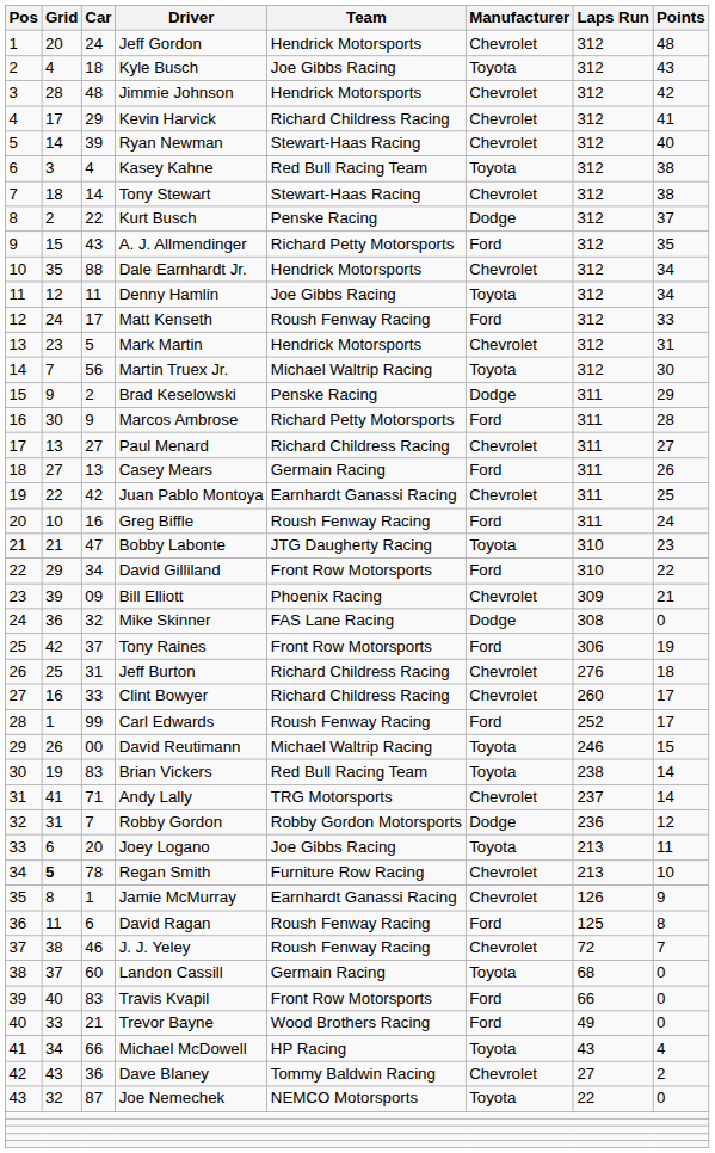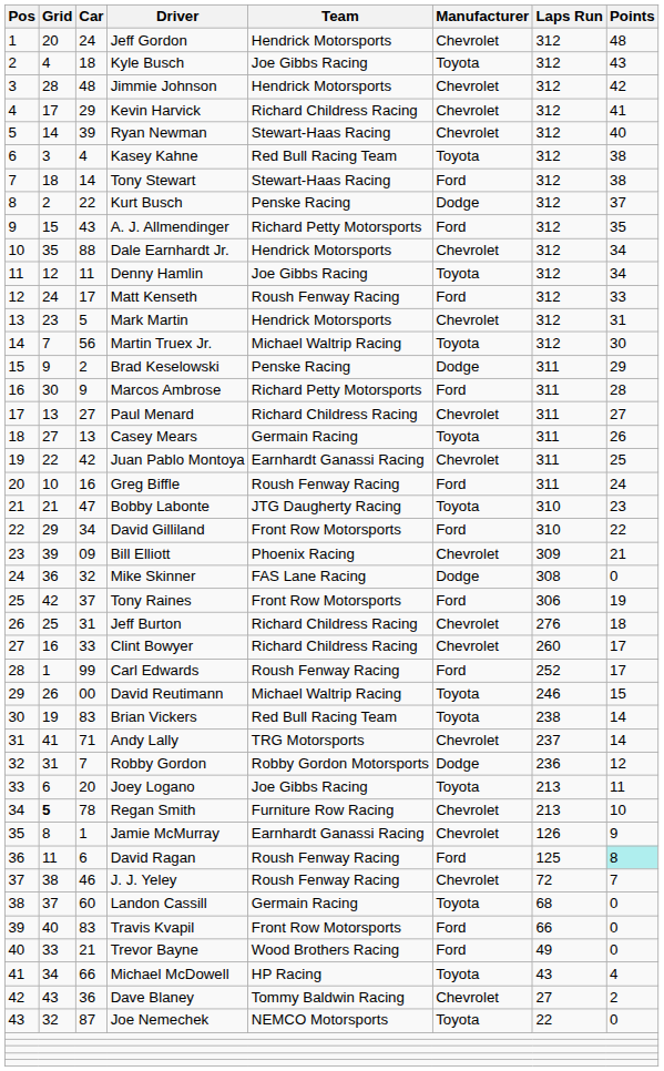Tony Stewart | Manufacturer: Chevrolet -> Ford
Casey Mears | Manufacturer: Ford -> Toyota
David Ragan | Points: no background -> paleturquoise background
